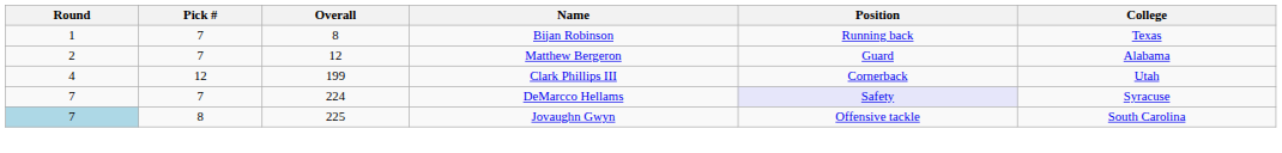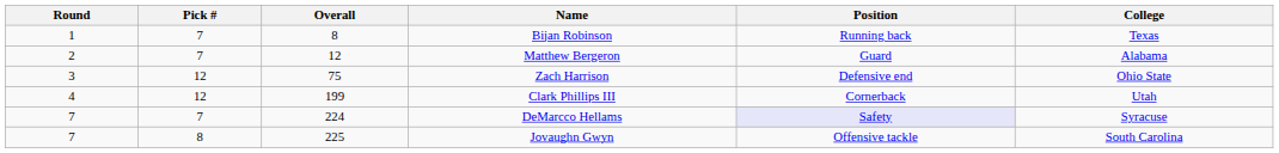+ row: 3 | 12 | 75 | Zach Harrison | Defensive end | Ohio State
Jovaughn Gwyn | Round: lightblue background -> no background
